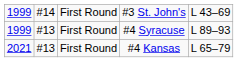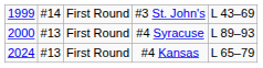#4 Syracuse | column 1: 1999 -> 2000
#4 Kansas | column 1: 2021 -> 2024
